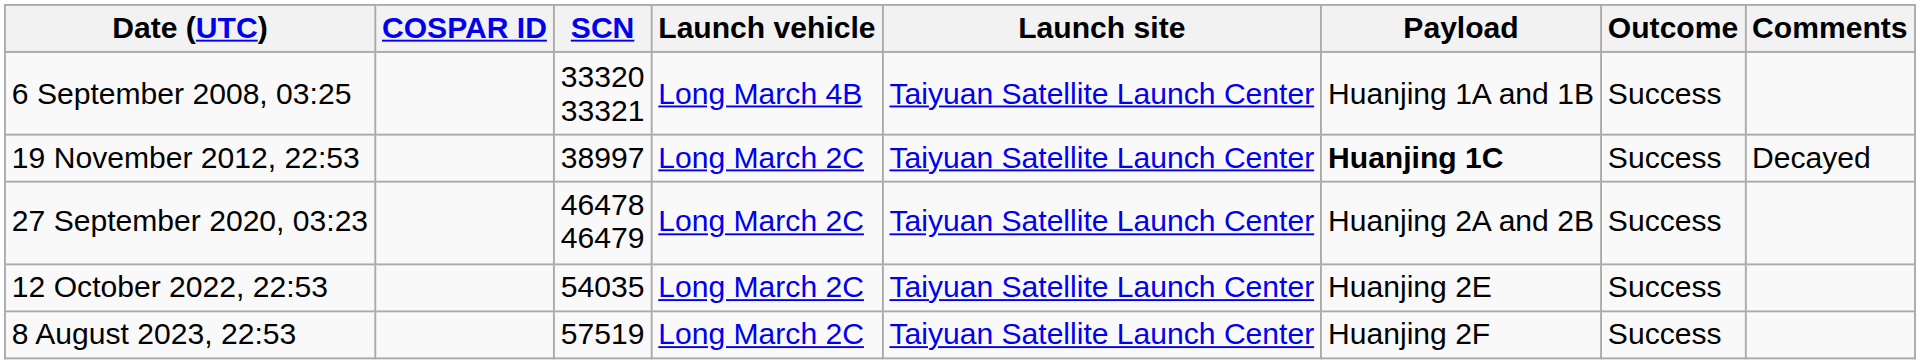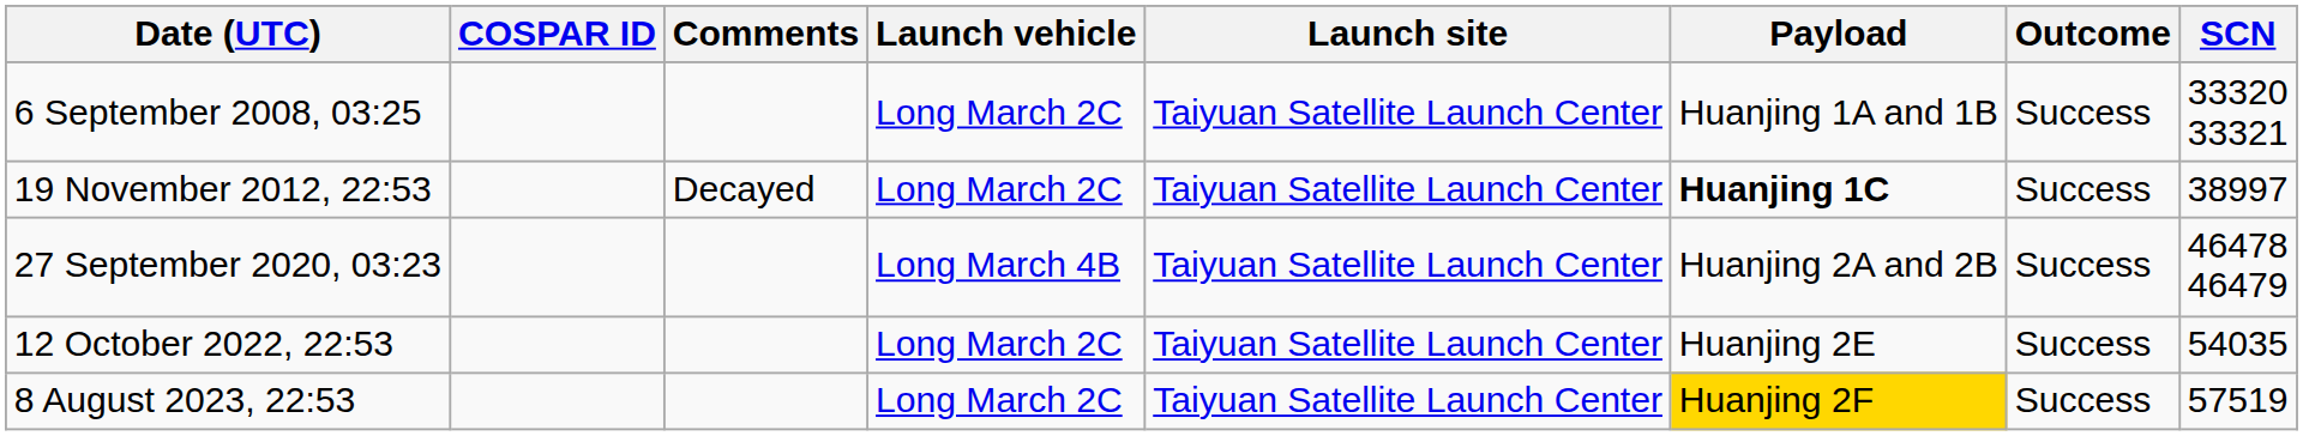columns swapped: SCN <-> Comments
6 September 2008, 03:25 | Launch vehicle: Long March 4B -> Long March 2C
27 September 2020, 03:23 | Launch vehicle: Long March 2C -> Long March 4B
8 August 2023, 22:53 | Payload: no background -> gold background
